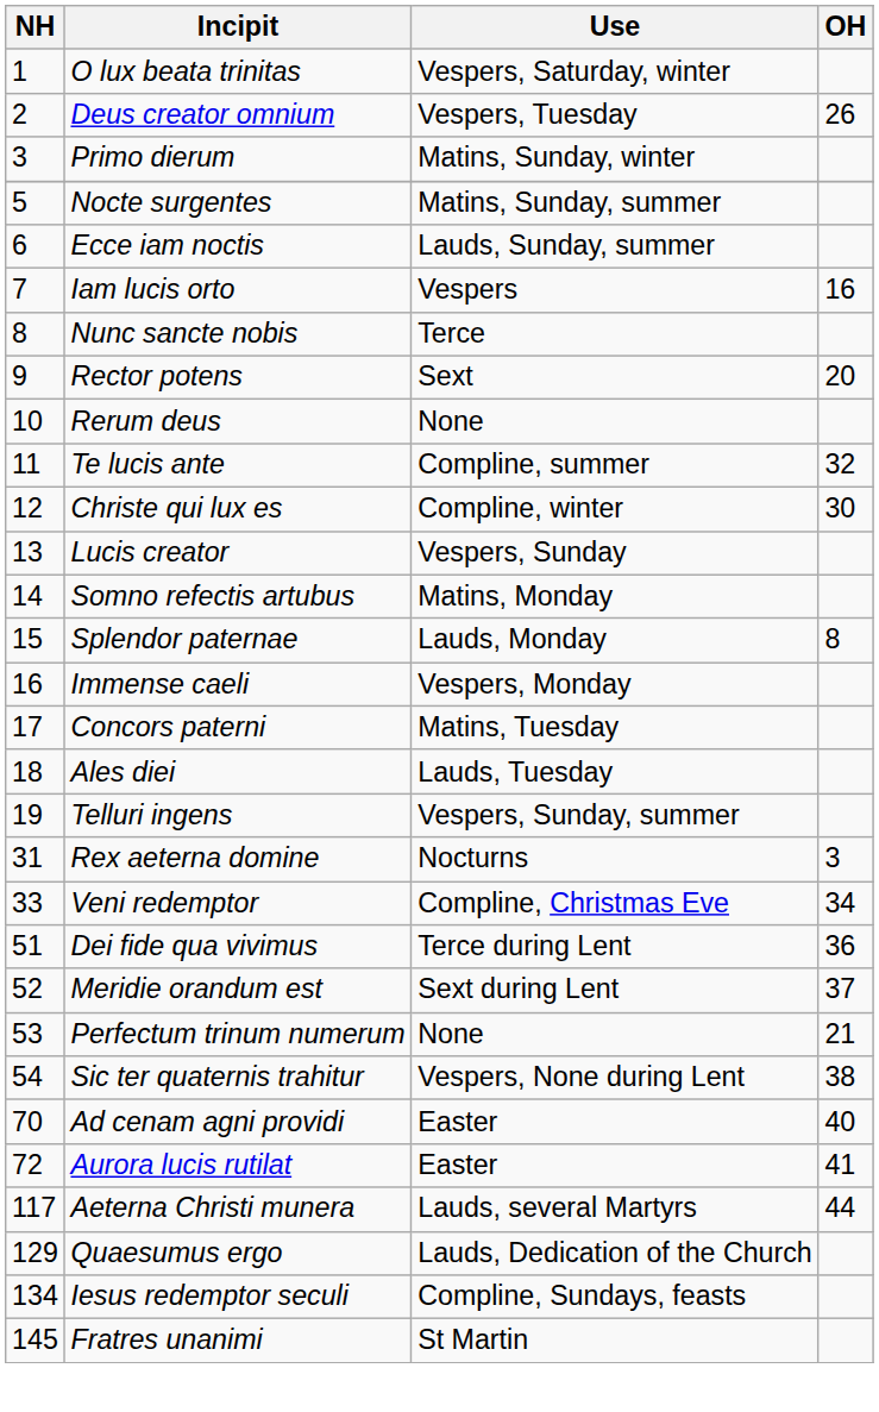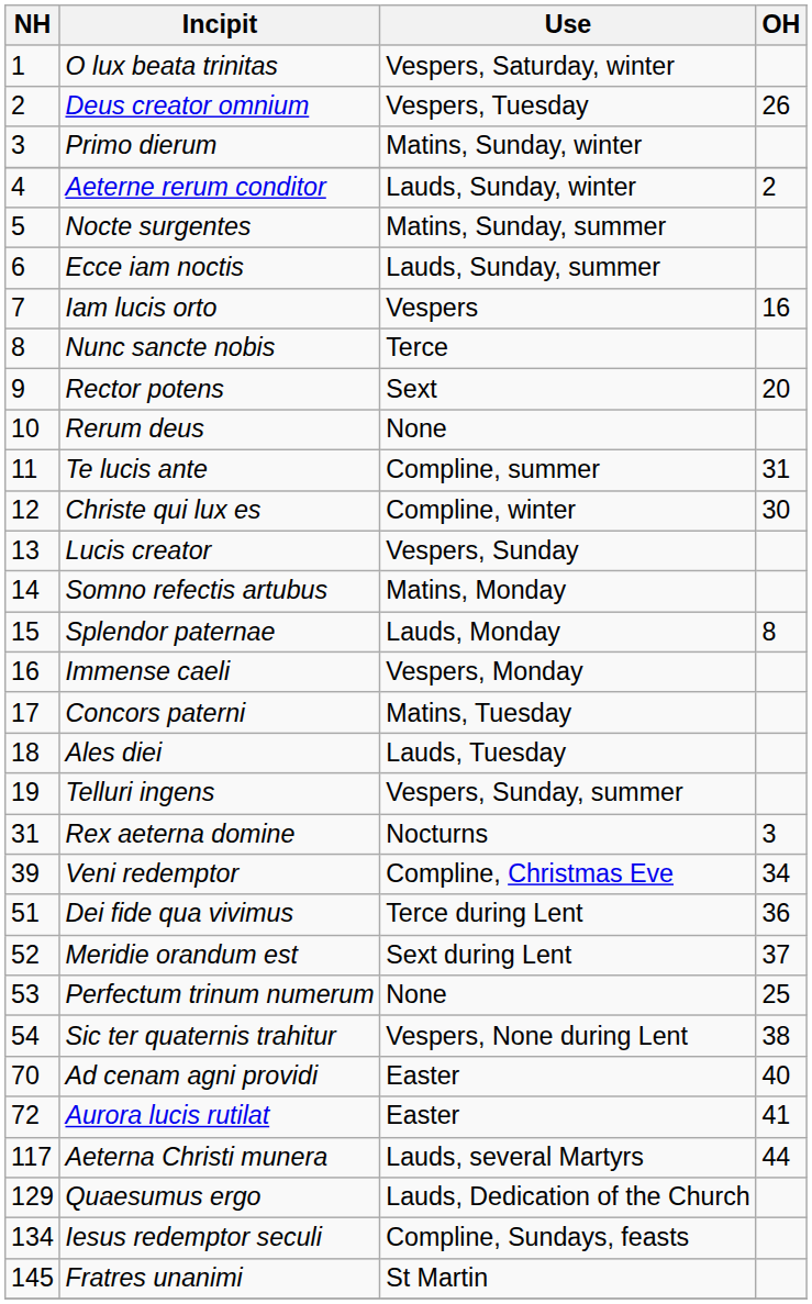+ row: 4 | Aeterne rerum conditor | Lauds, Sunday, winter | 2
Te lucis ante | OH: 32 -> 31
Veni redemptor | NH: 33 -> 39
Perfectum trinum numerum | OH: 21 -> 25
